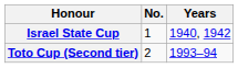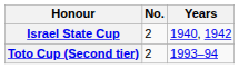Israel State Cup | No.: 1 -> 2
